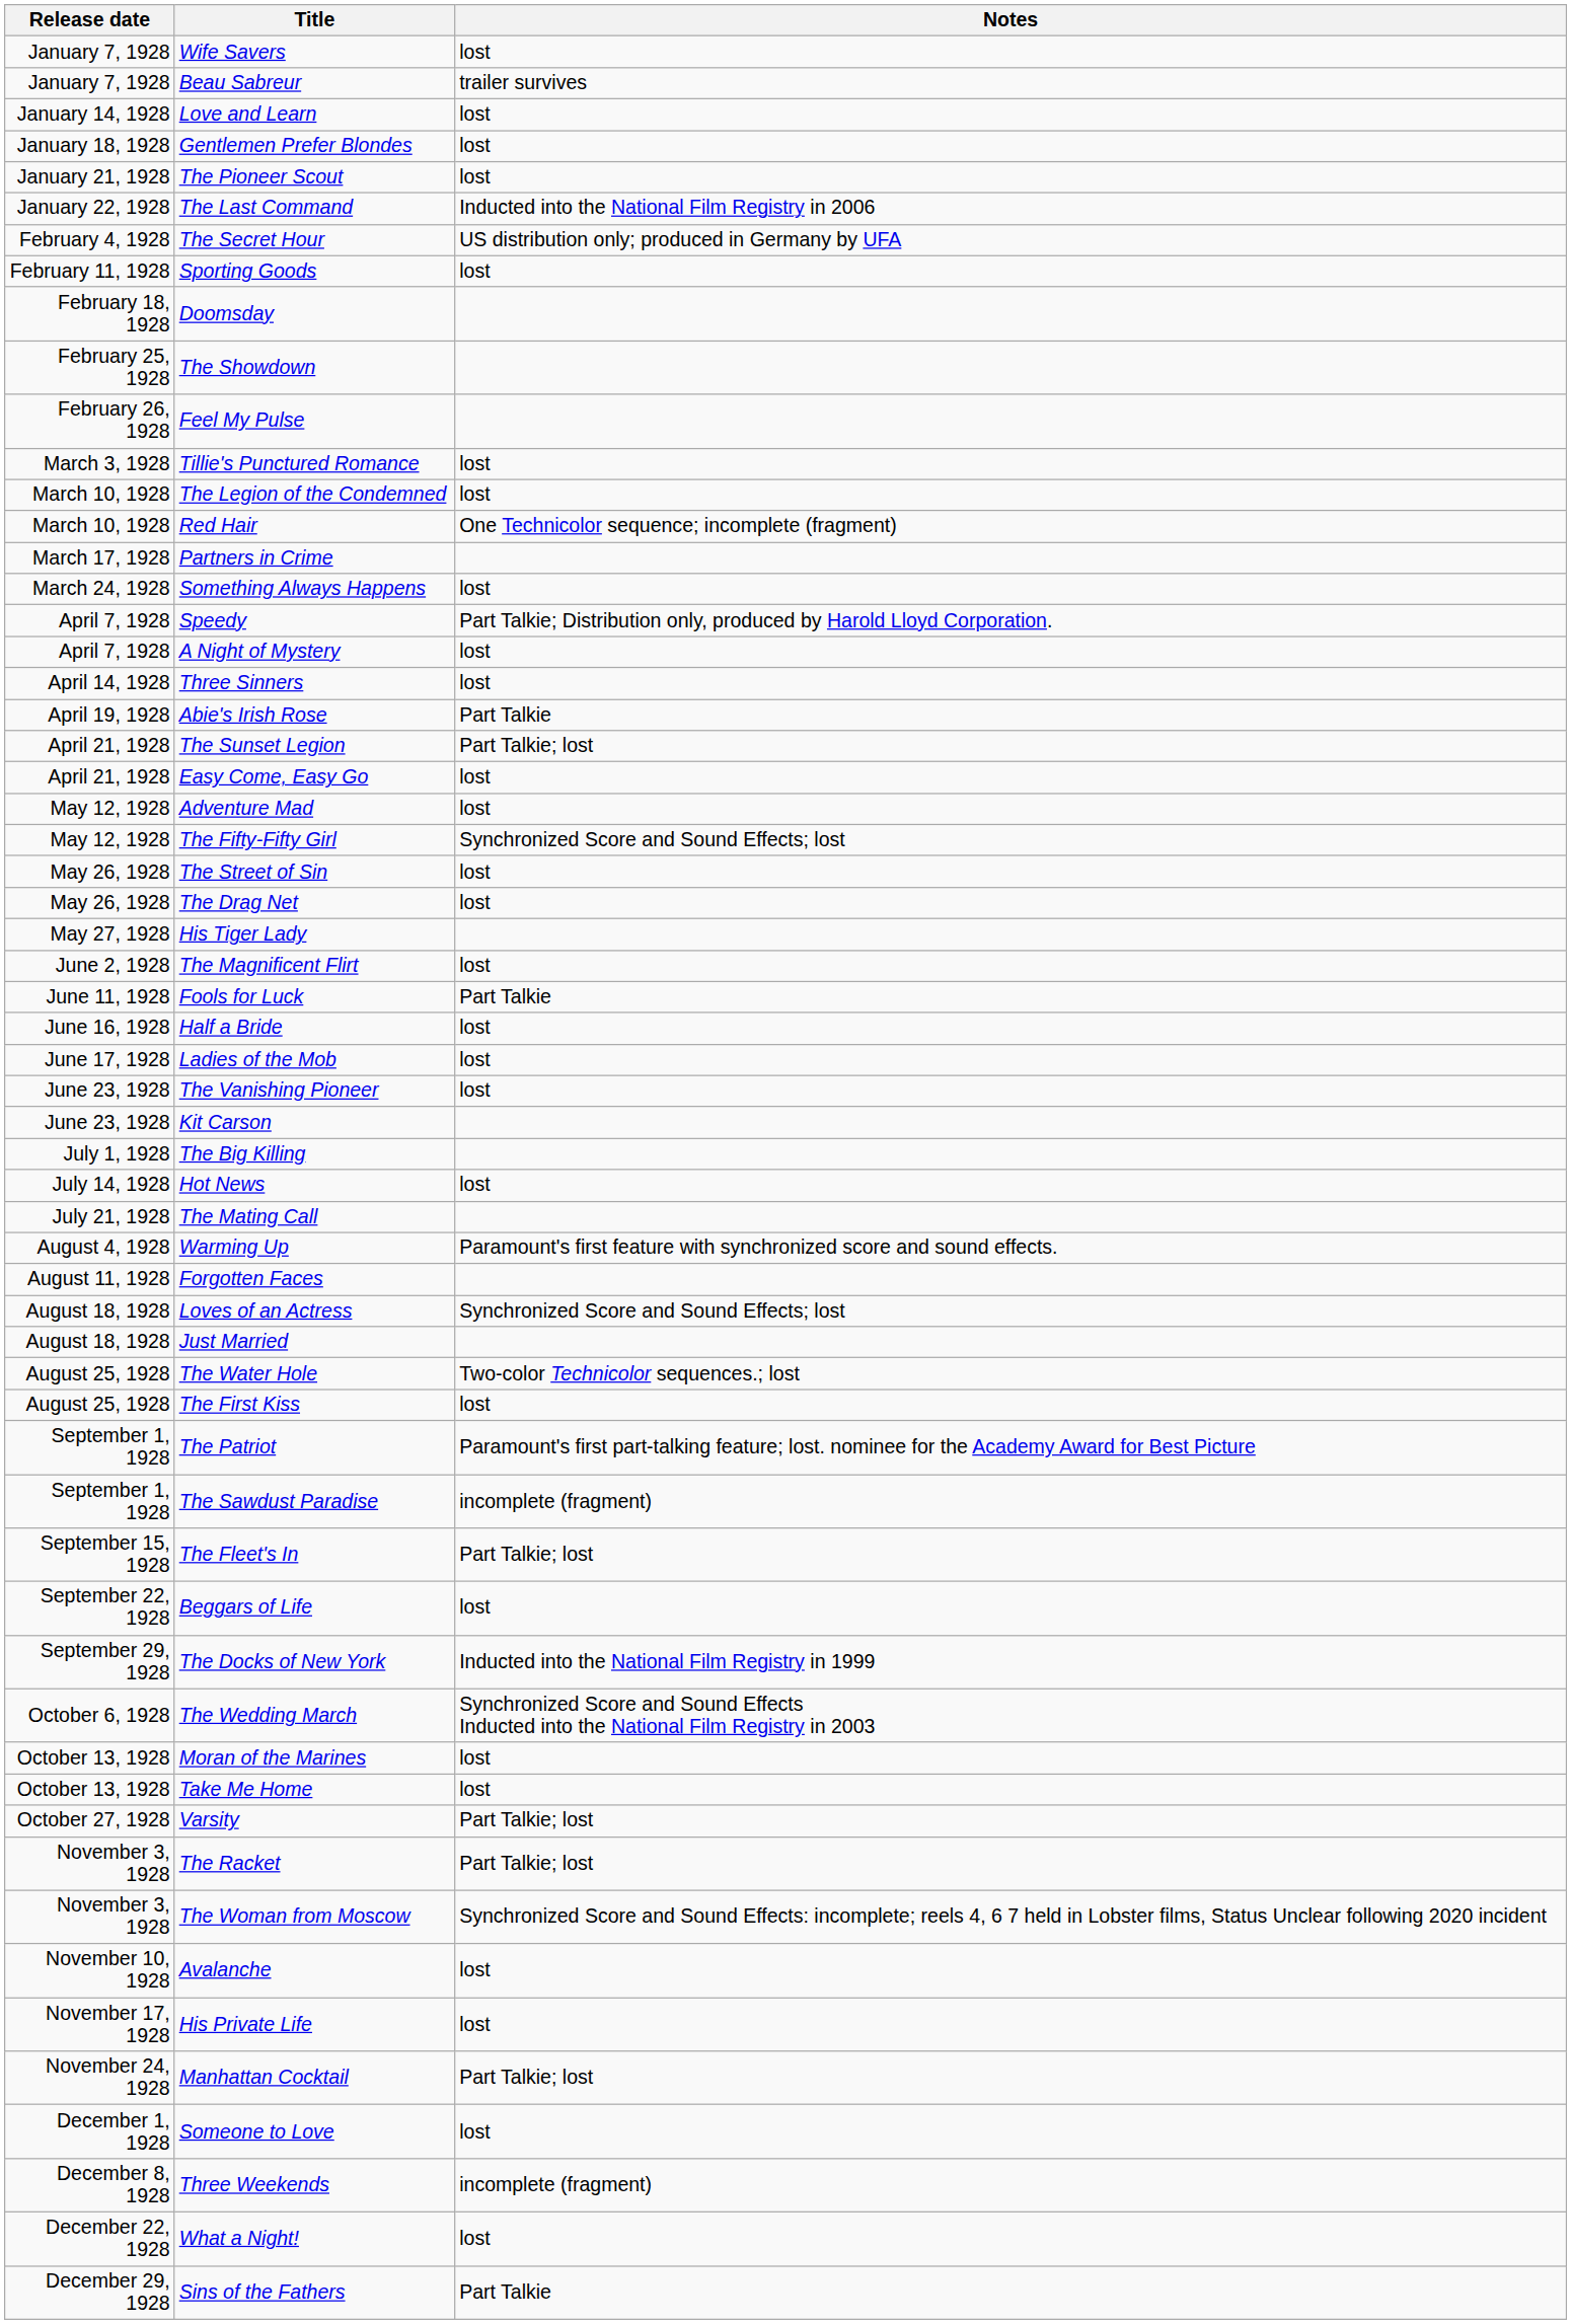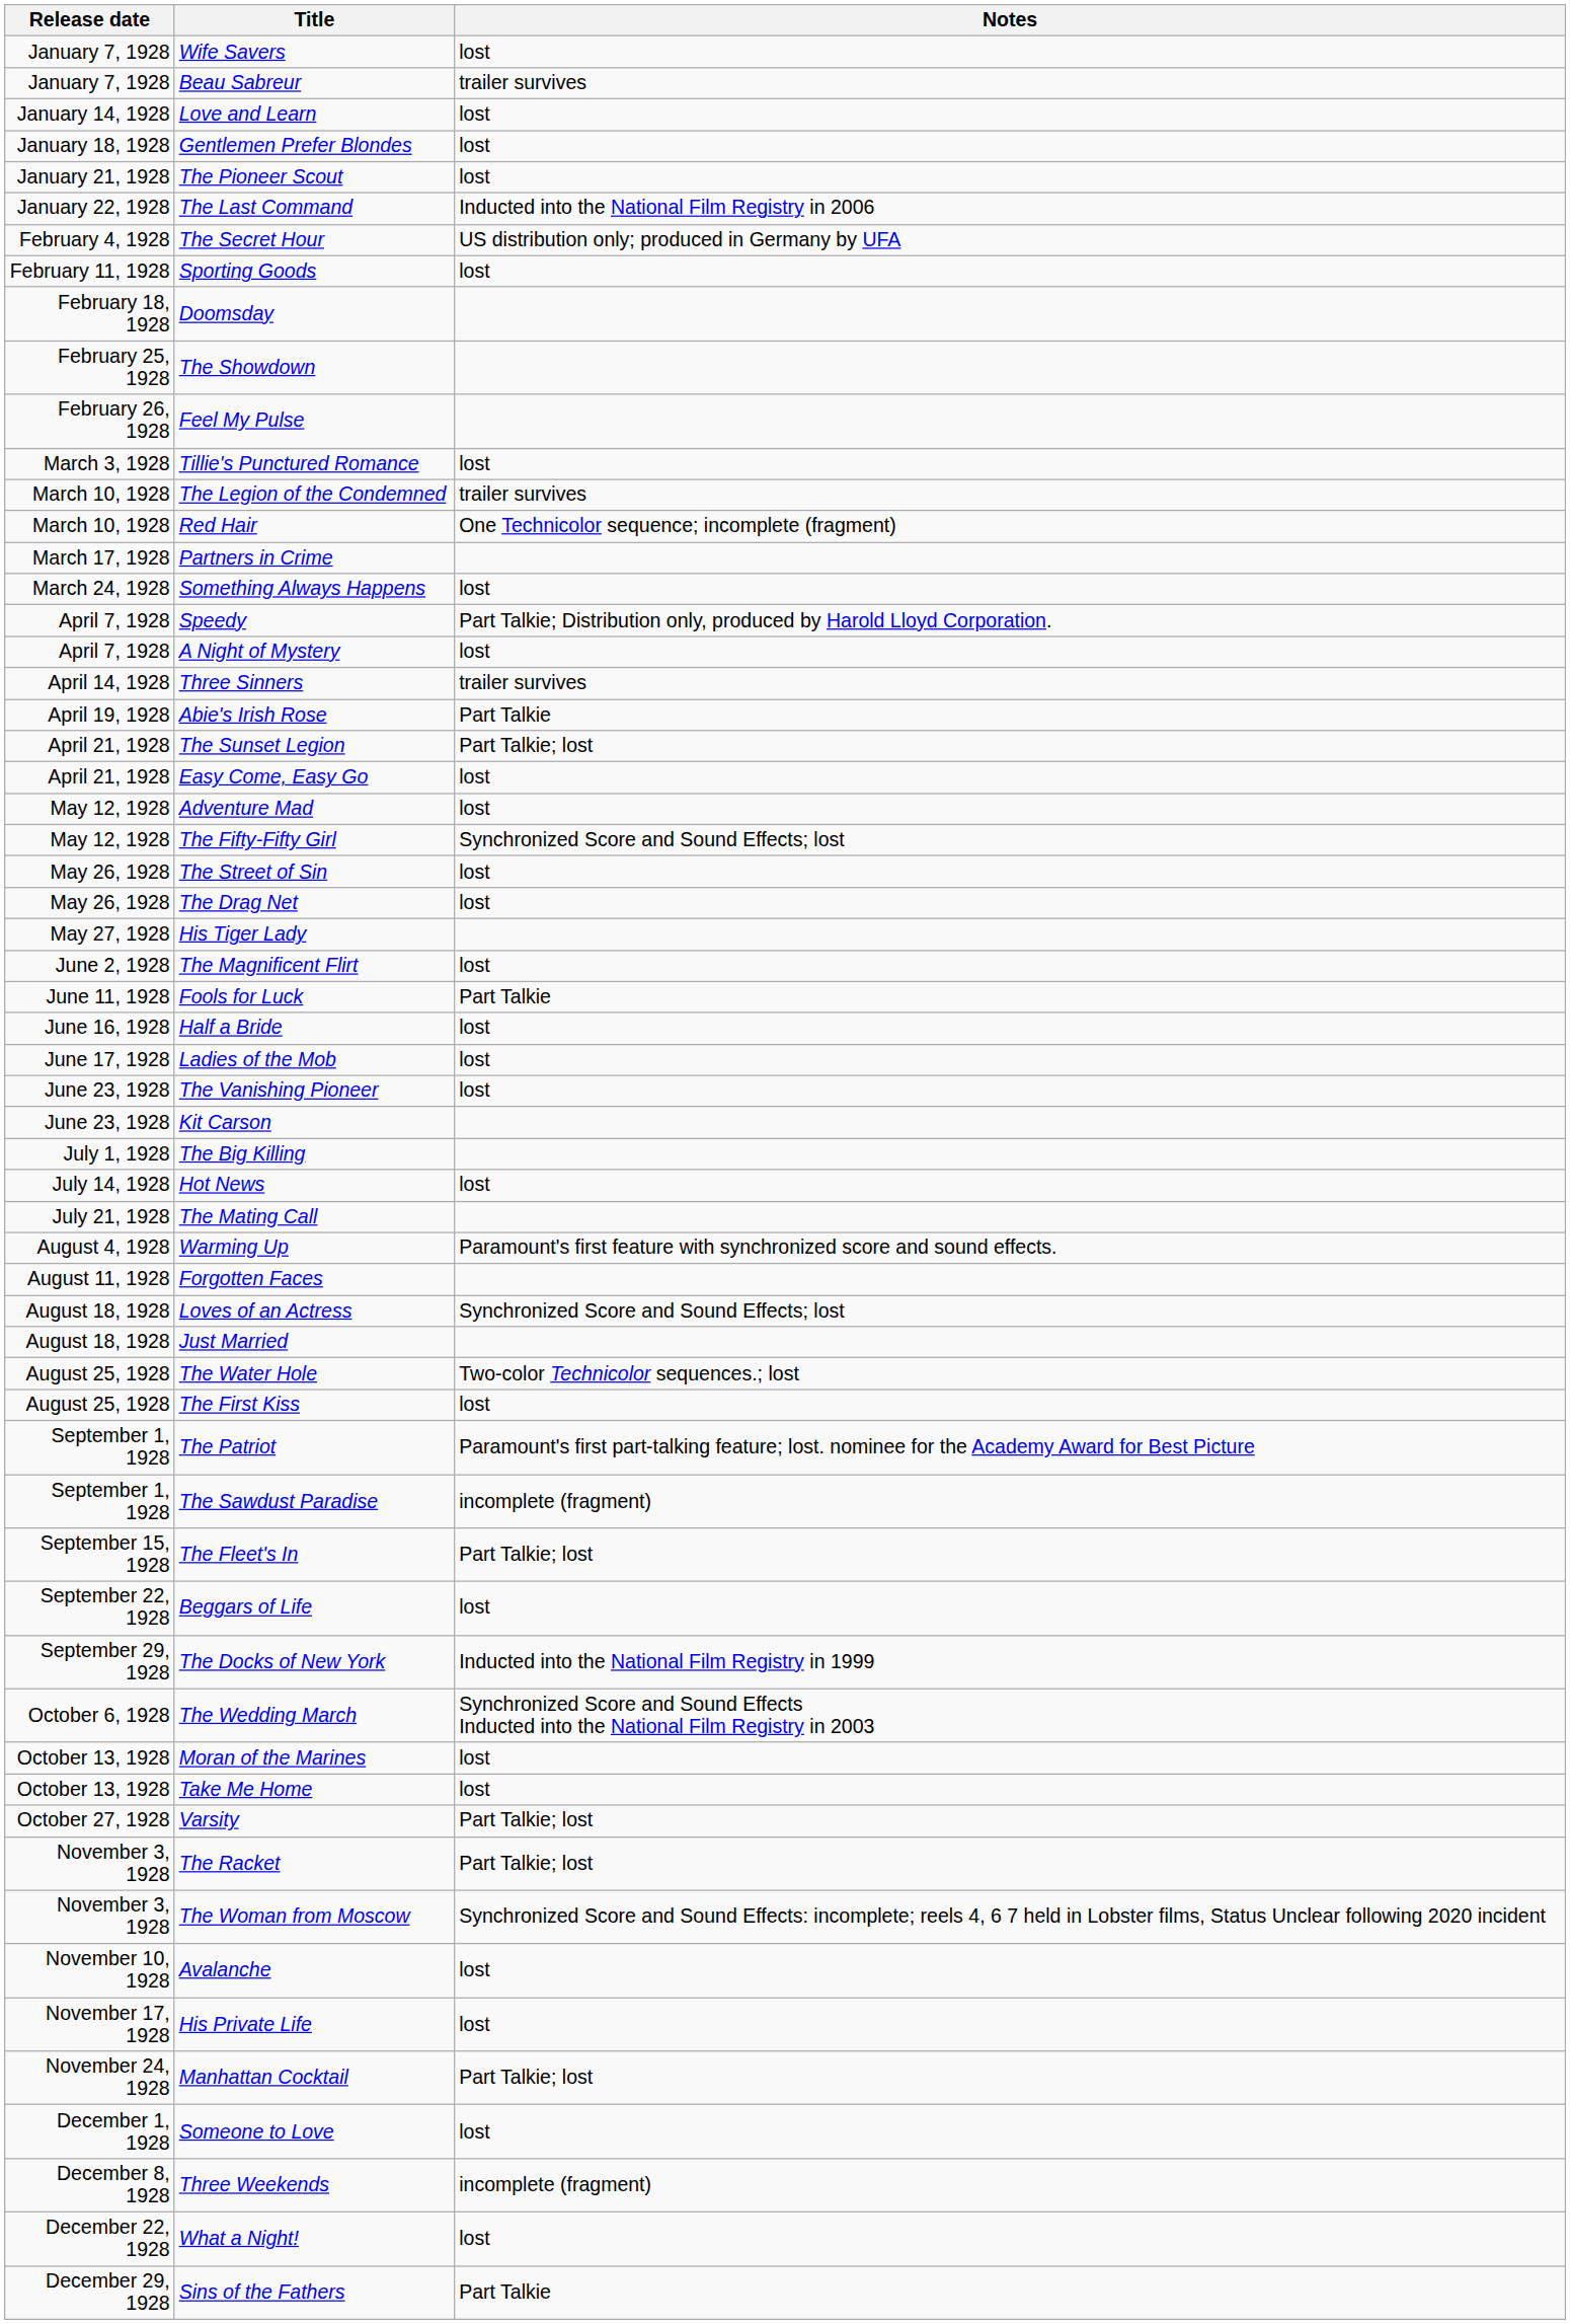The Legion of the Condemned | Notes: lost -> trailer survives
Three Sinners | Notes: lost -> trailer survives
